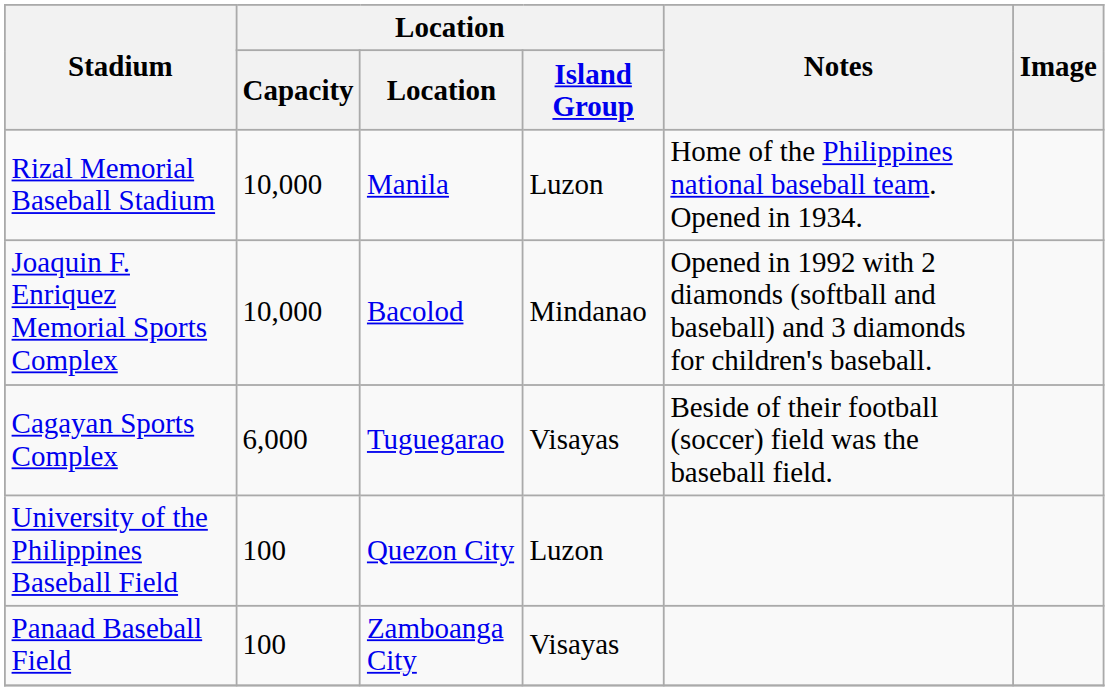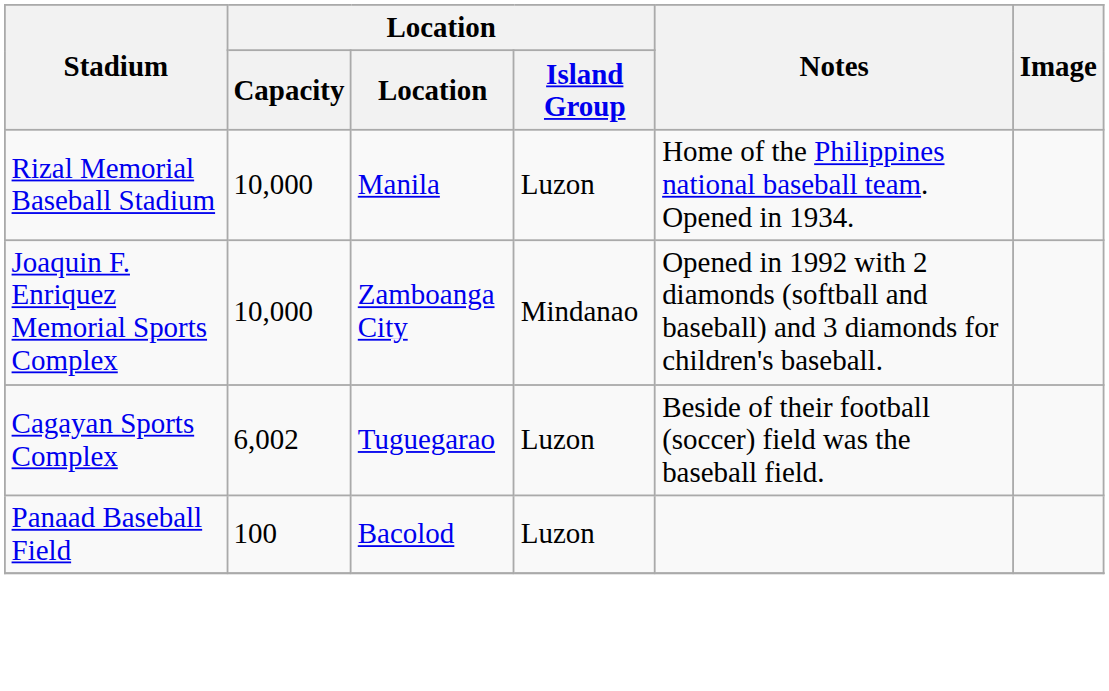Joaquin F. Enriquez Memorial Sports Complex | Location: Bacolod -> Zamboanga City
Cagayan Sports Complex | Location / Capacity: 6,000 -> 6,002
Cagayan Sports Complex | Location / Island Group: Visayas -> Luzon
- row: University of the Philippines Baseball Field | 100 | Quezon City | Luzon
Panaad Baseball Field | Location: Zamboanga City -> Bacolod
Panaad Baseball Field | Location / Island Group: Visayas -> Luzon
